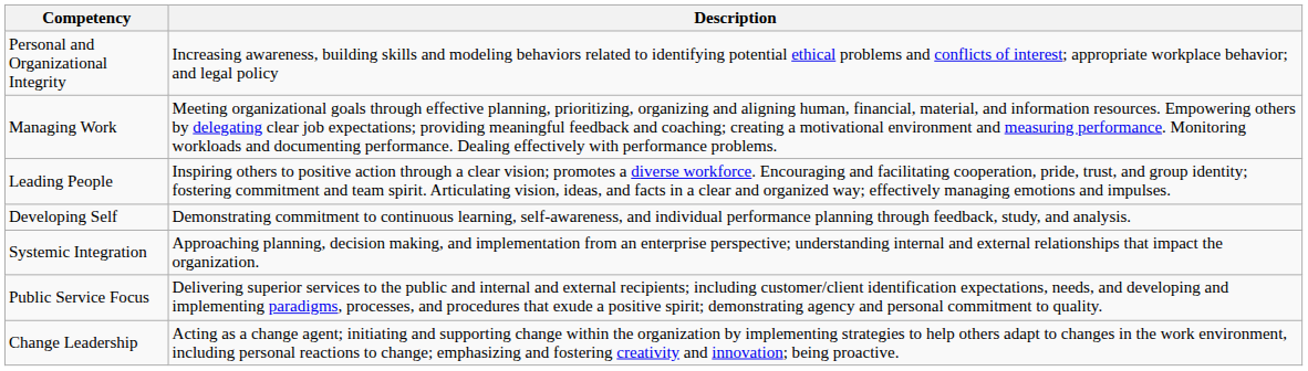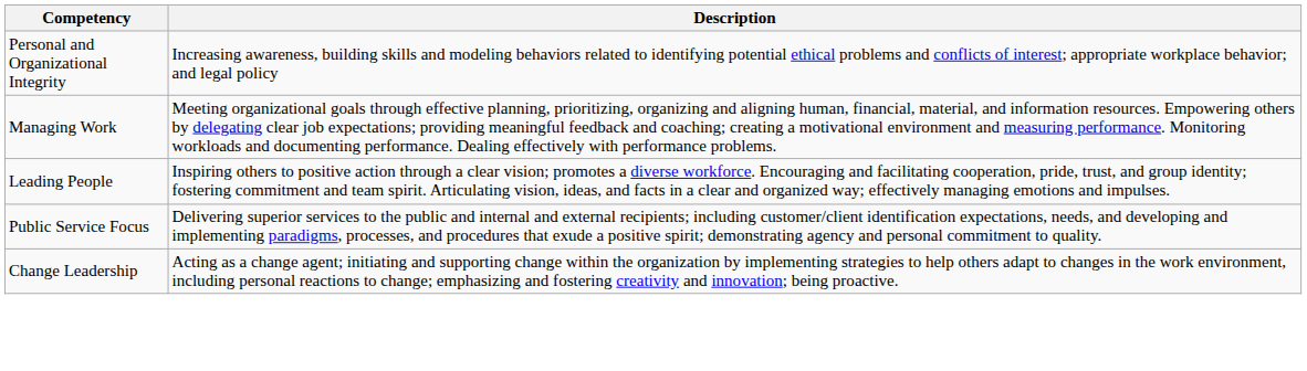- row: Developing Self | Demonstrating commitment to continuous learning, self-awareness, and individual performance planning through feedback, study, and analysis.
- row: Systemic Integration | Approaching planning, decision making, and implementation from an enterprise perspective; understanding internal and external relationships that impact the organization.
